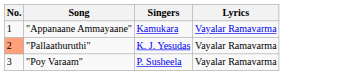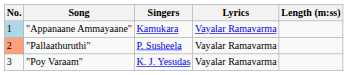+ column: Length (m:ss)
"Appanaane Ammayaane" | No.: no background -> lightblue background
"Pallaathuruthi" | Singers: K. J. Yesudas -> P. Susheela
"Poy Varaam" | Singers: P. Susheela -> K. J. Yesudas
